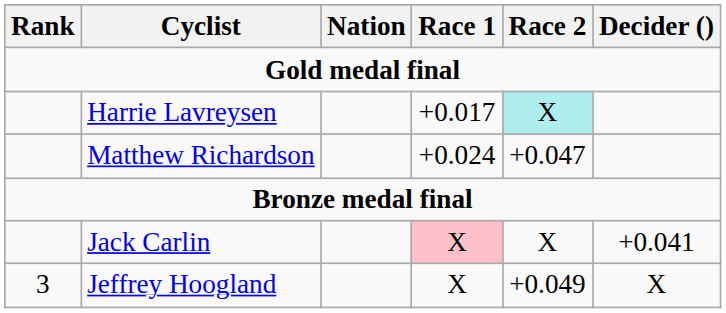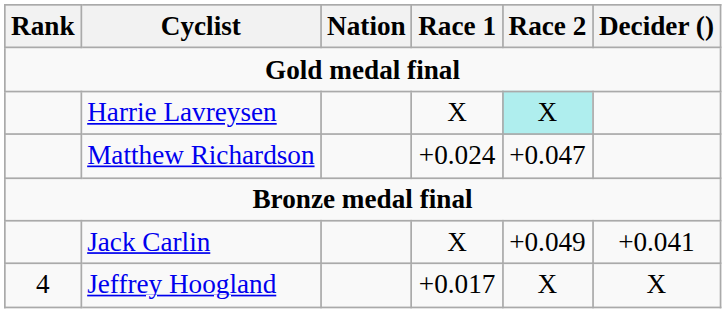Harrie Lavreysen | Race 1: +0.017 -> X
Jack Carlin | Race 1: pink background -> no background
Jack Carlin | Race 2: X -> +0.049
Jeffrey Hoogland | Rank: 3 -> 4
Jeffrey Hoogland | Race 1: X -> +0.017
Jeffrey Hoogland | Race 2: +0.049 -> X
